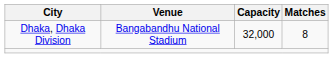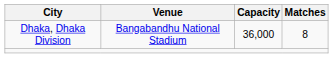Dhaka, Dhaka Division | Capacity: 32,000 -> 36,000
